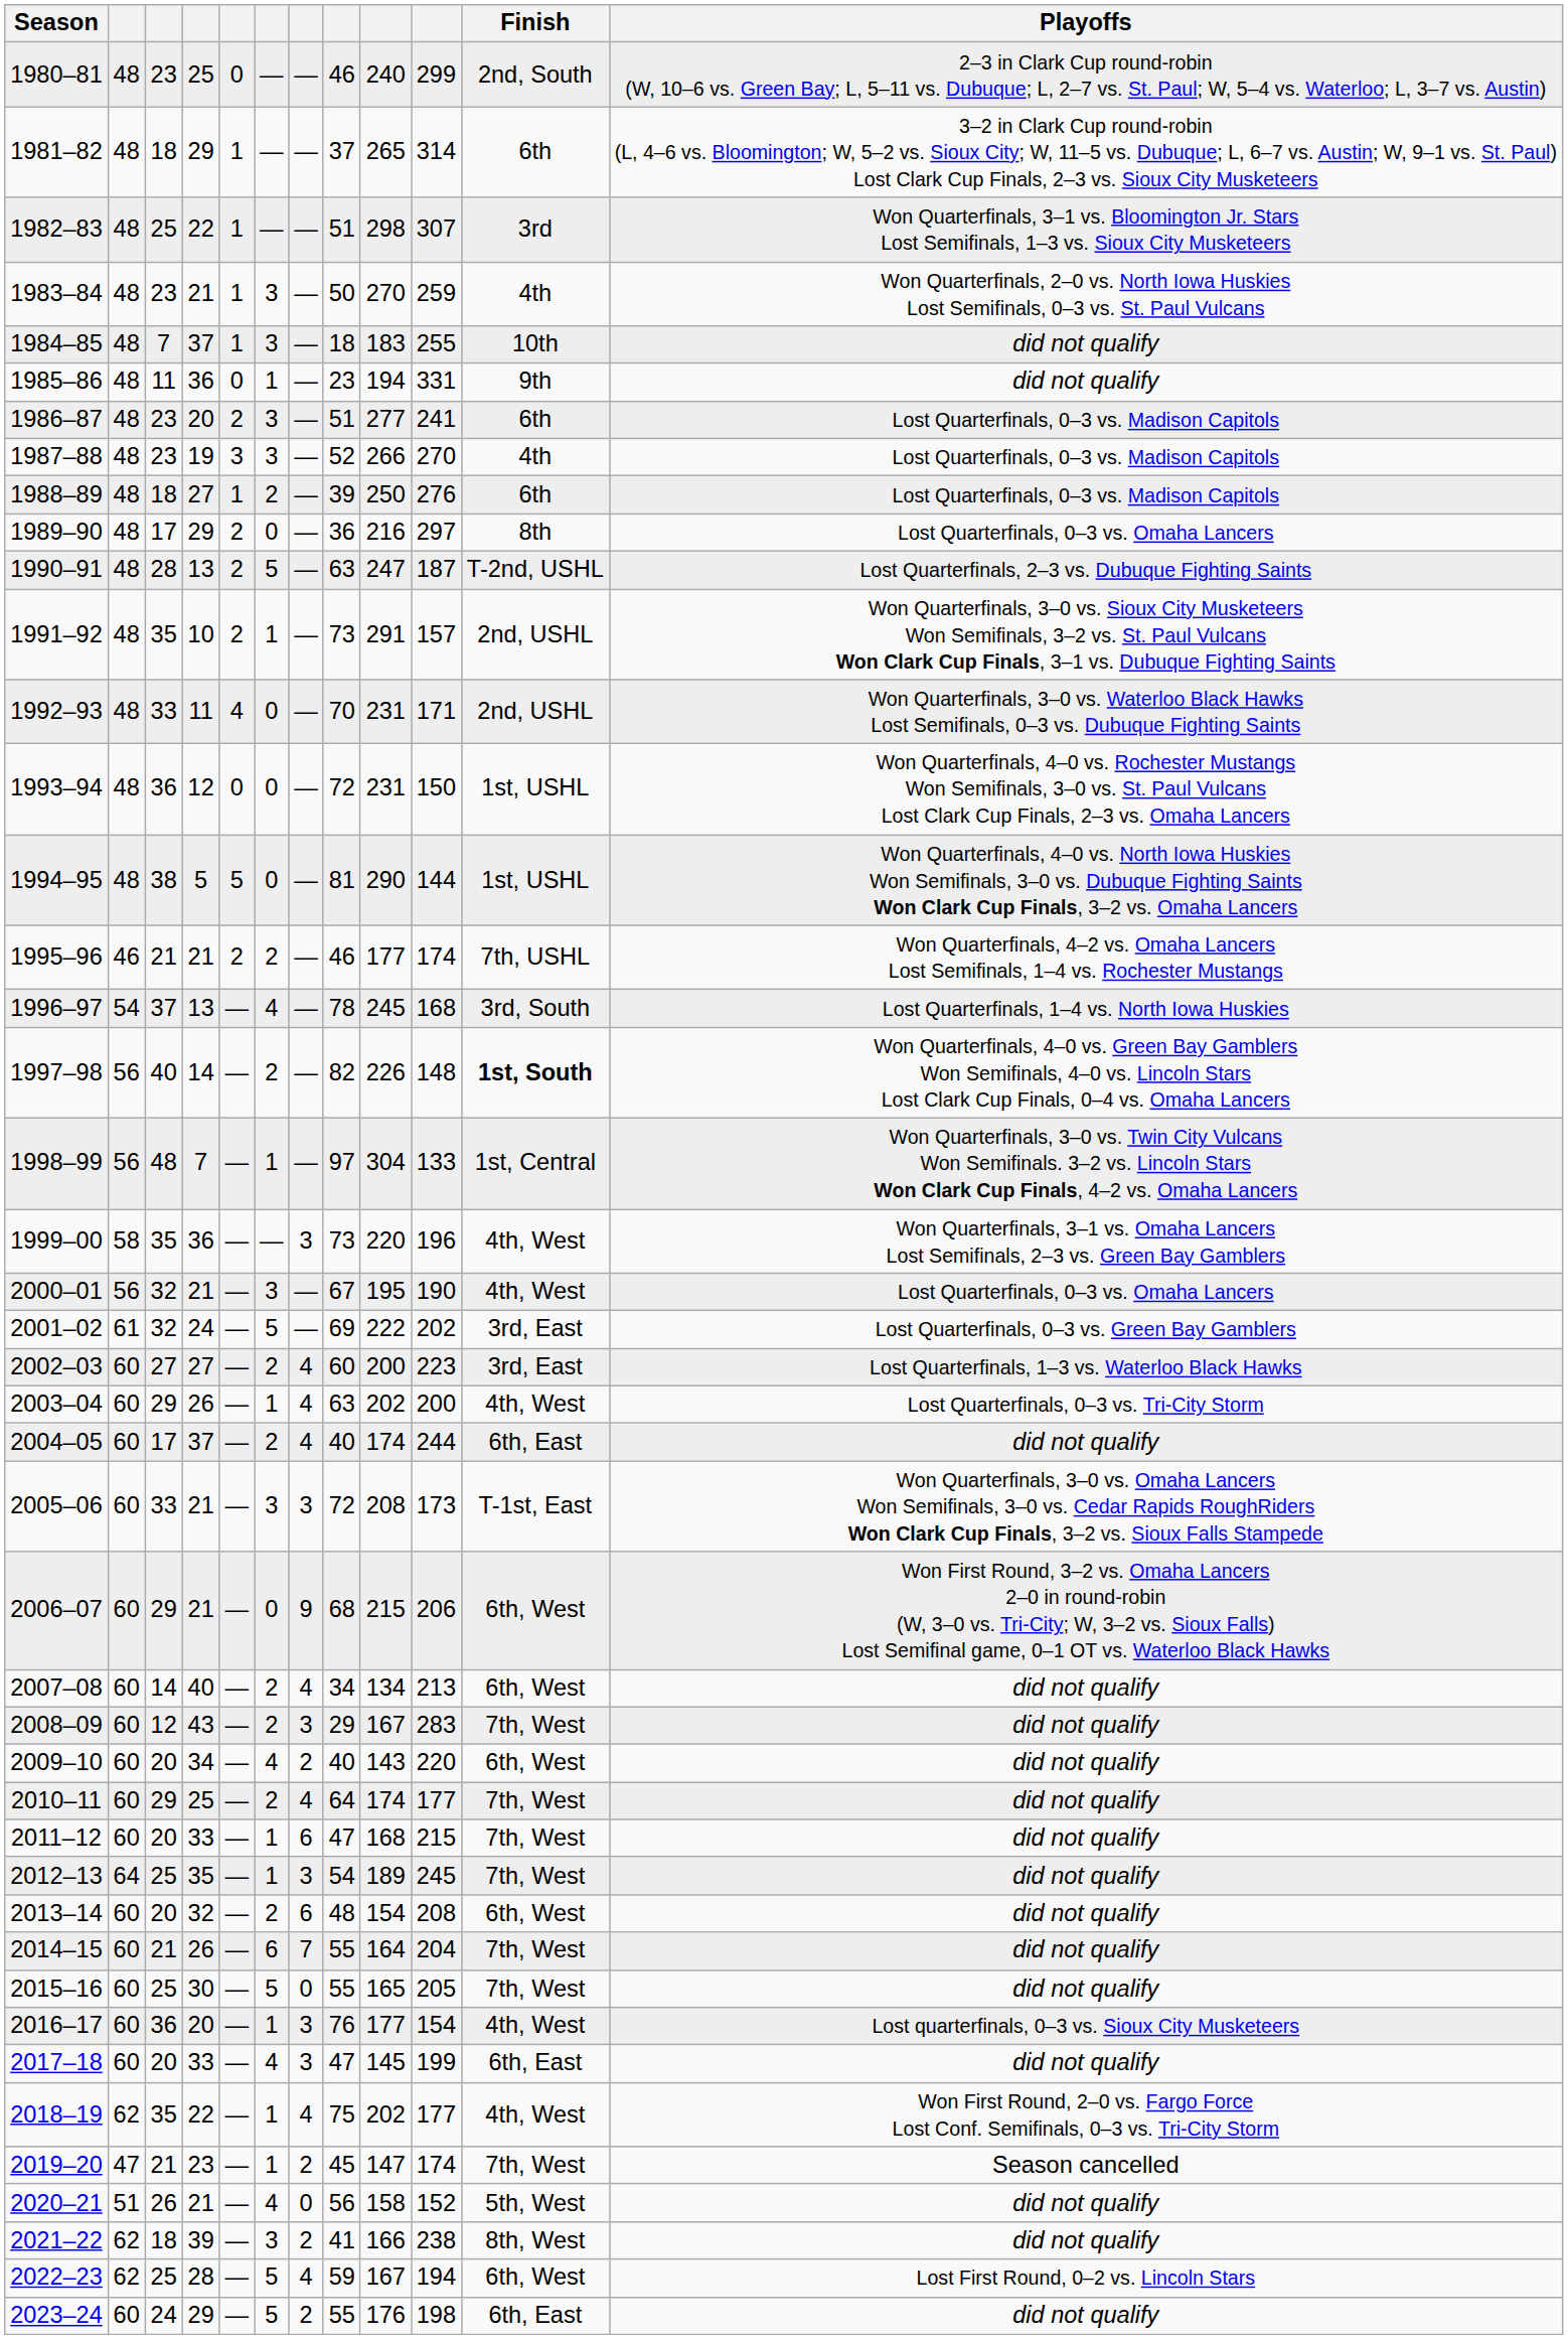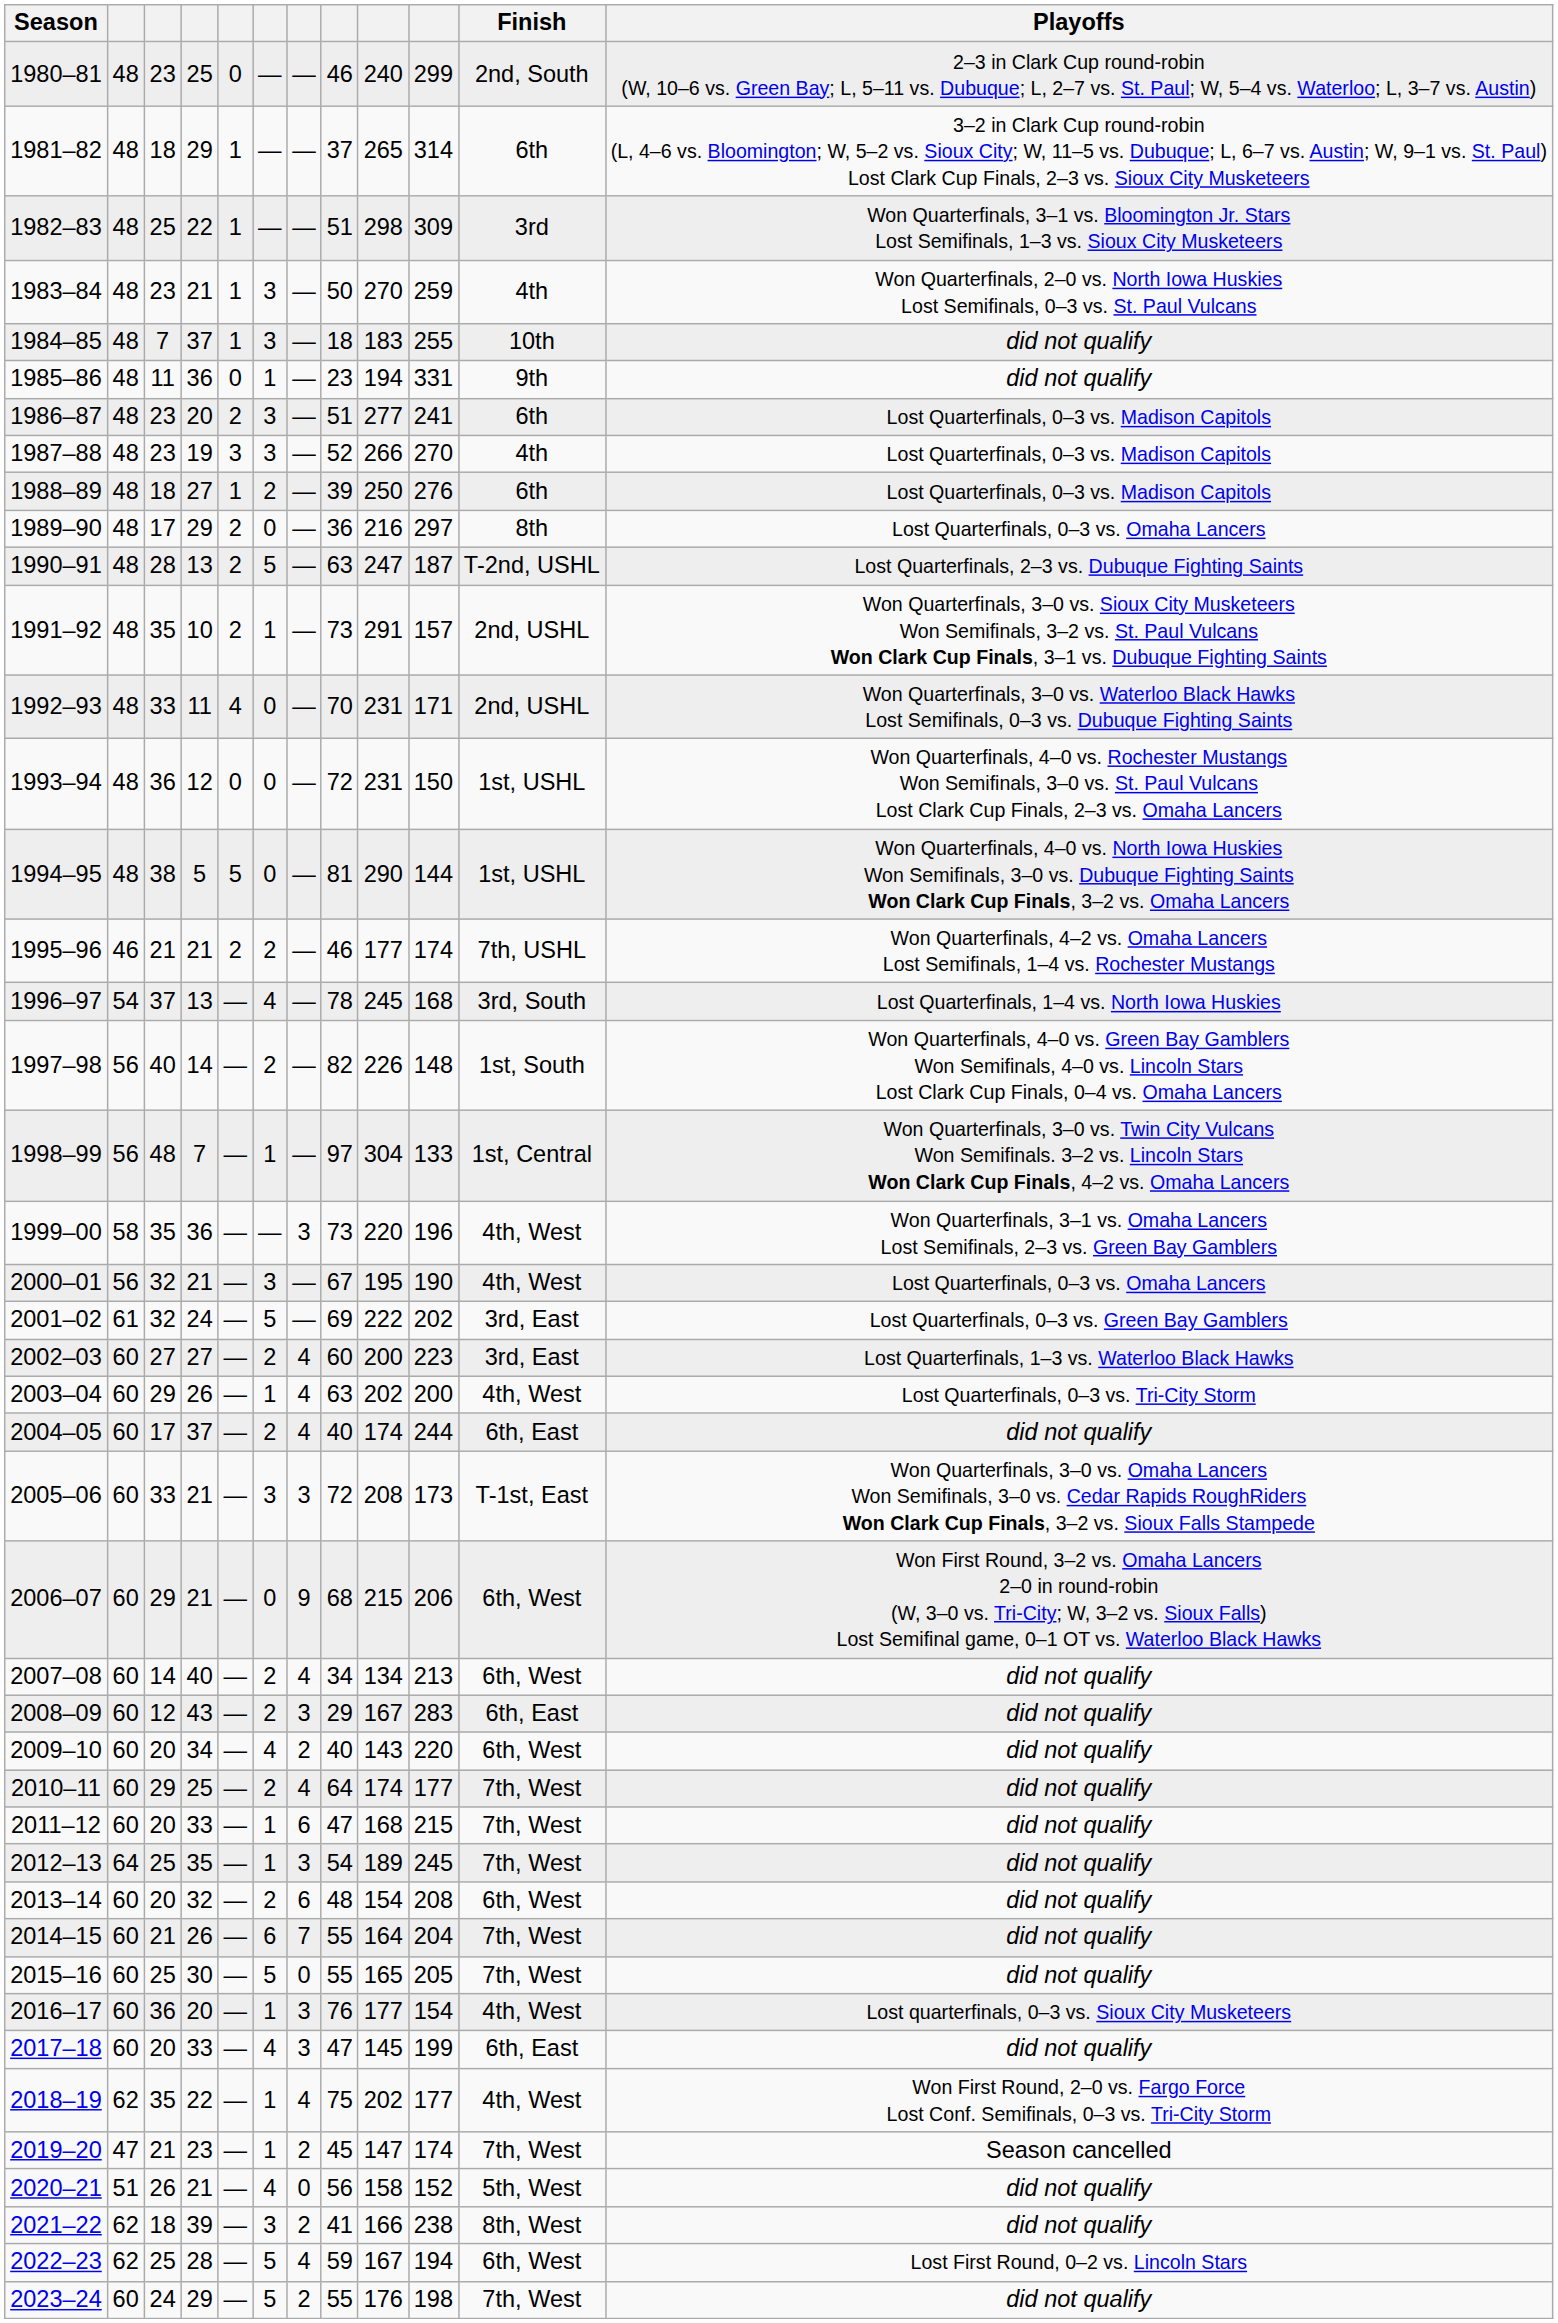1982–83 | column 10: 307 -> 309
1997–98 | Finish: bold -> normal
2008–09 | Finish: 7th, West -> 6th, East
2023–24 | Finish: 6th, East -> 7th, West
